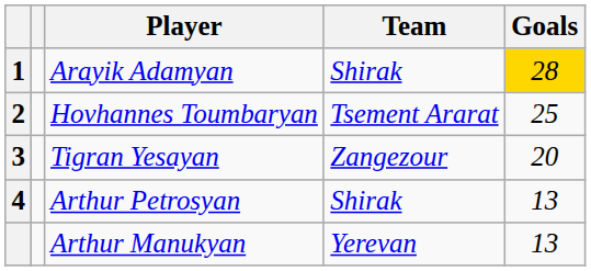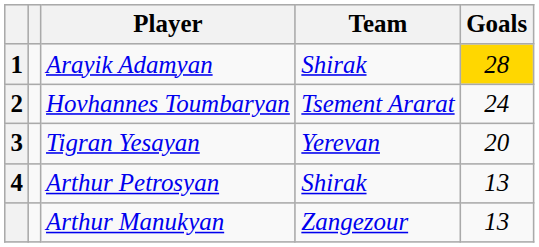Hovhannes Toumbaryan | Goals: 25 -> 24
Tigran Yesayan | Team: Zangezour -> Yerevan
Arthur Manukyan | Team: Yerevan -> Zangezour
